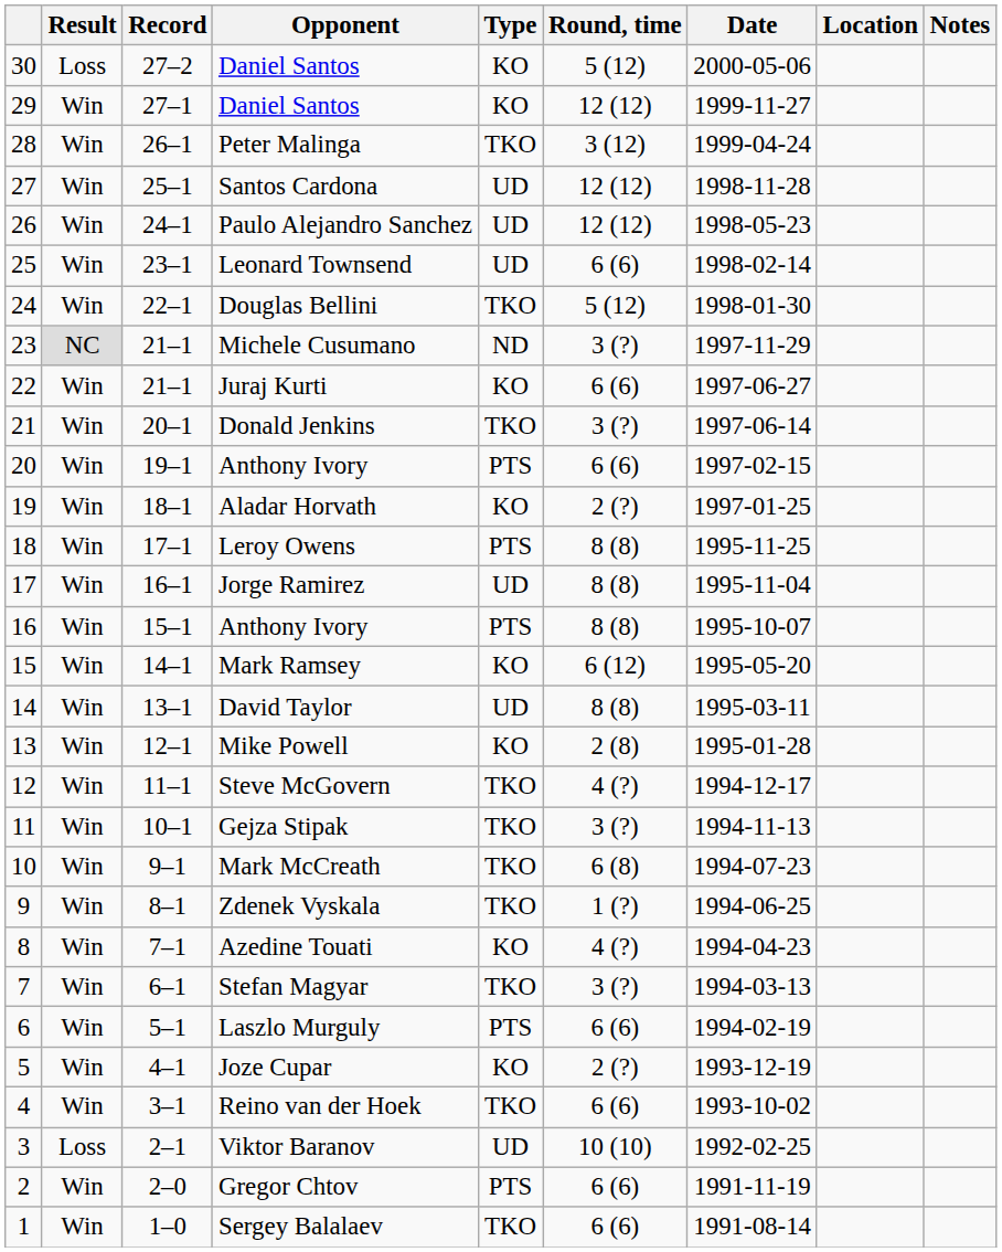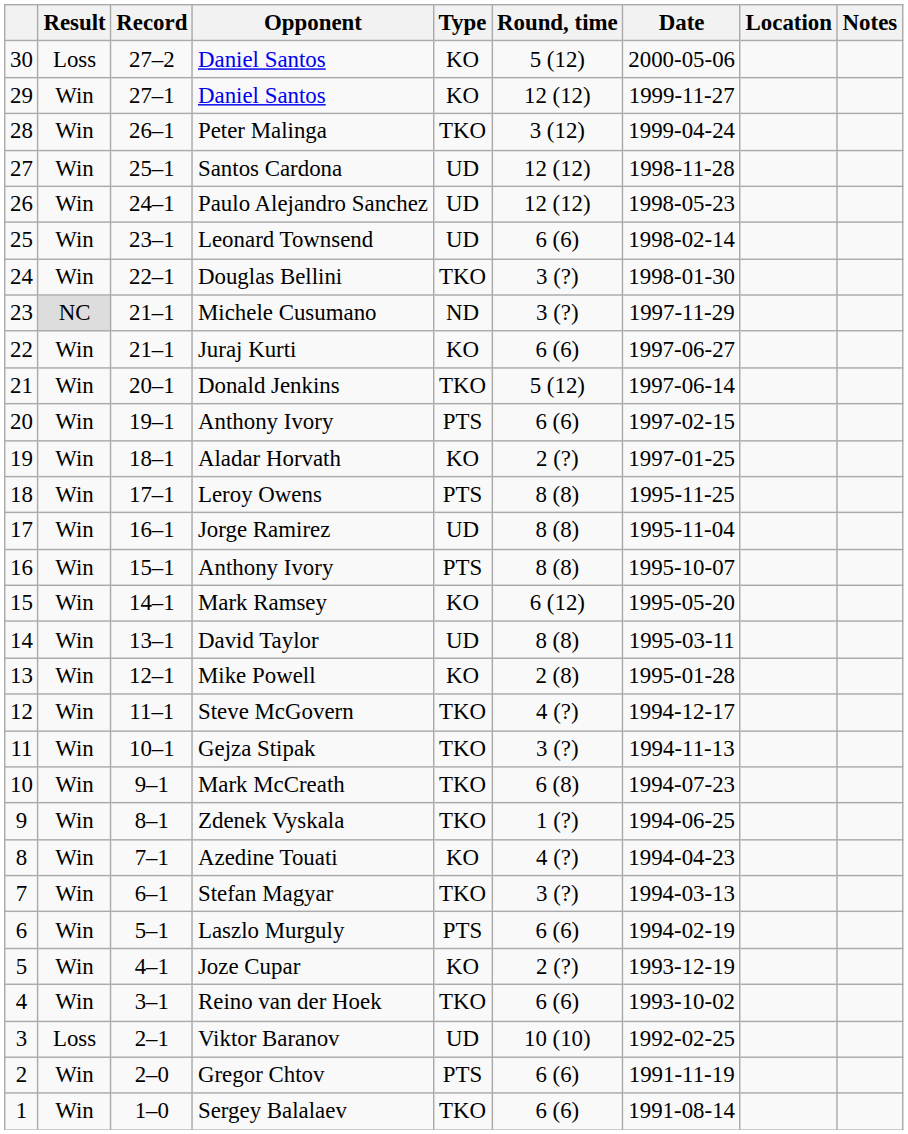Douglas Bellini | Round, time: 5 (12) -> 3 (?)
Donald Jenkins | Round, time: 3 (?) -> 5 (12)
